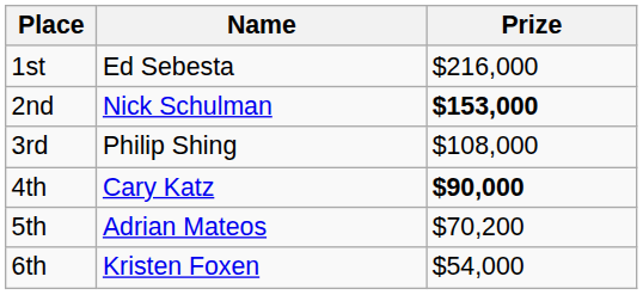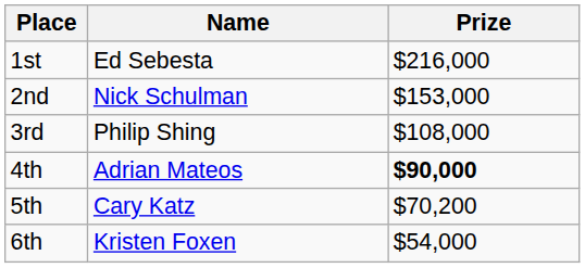2nd | Prize: bold -> normal
4th | Name: Cary Katz -> Adrian Mateos
5th | Name: Adrian Mateos -> Cary Katz
